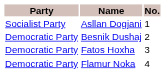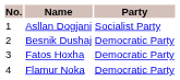columns swapped: No. <-> Party
